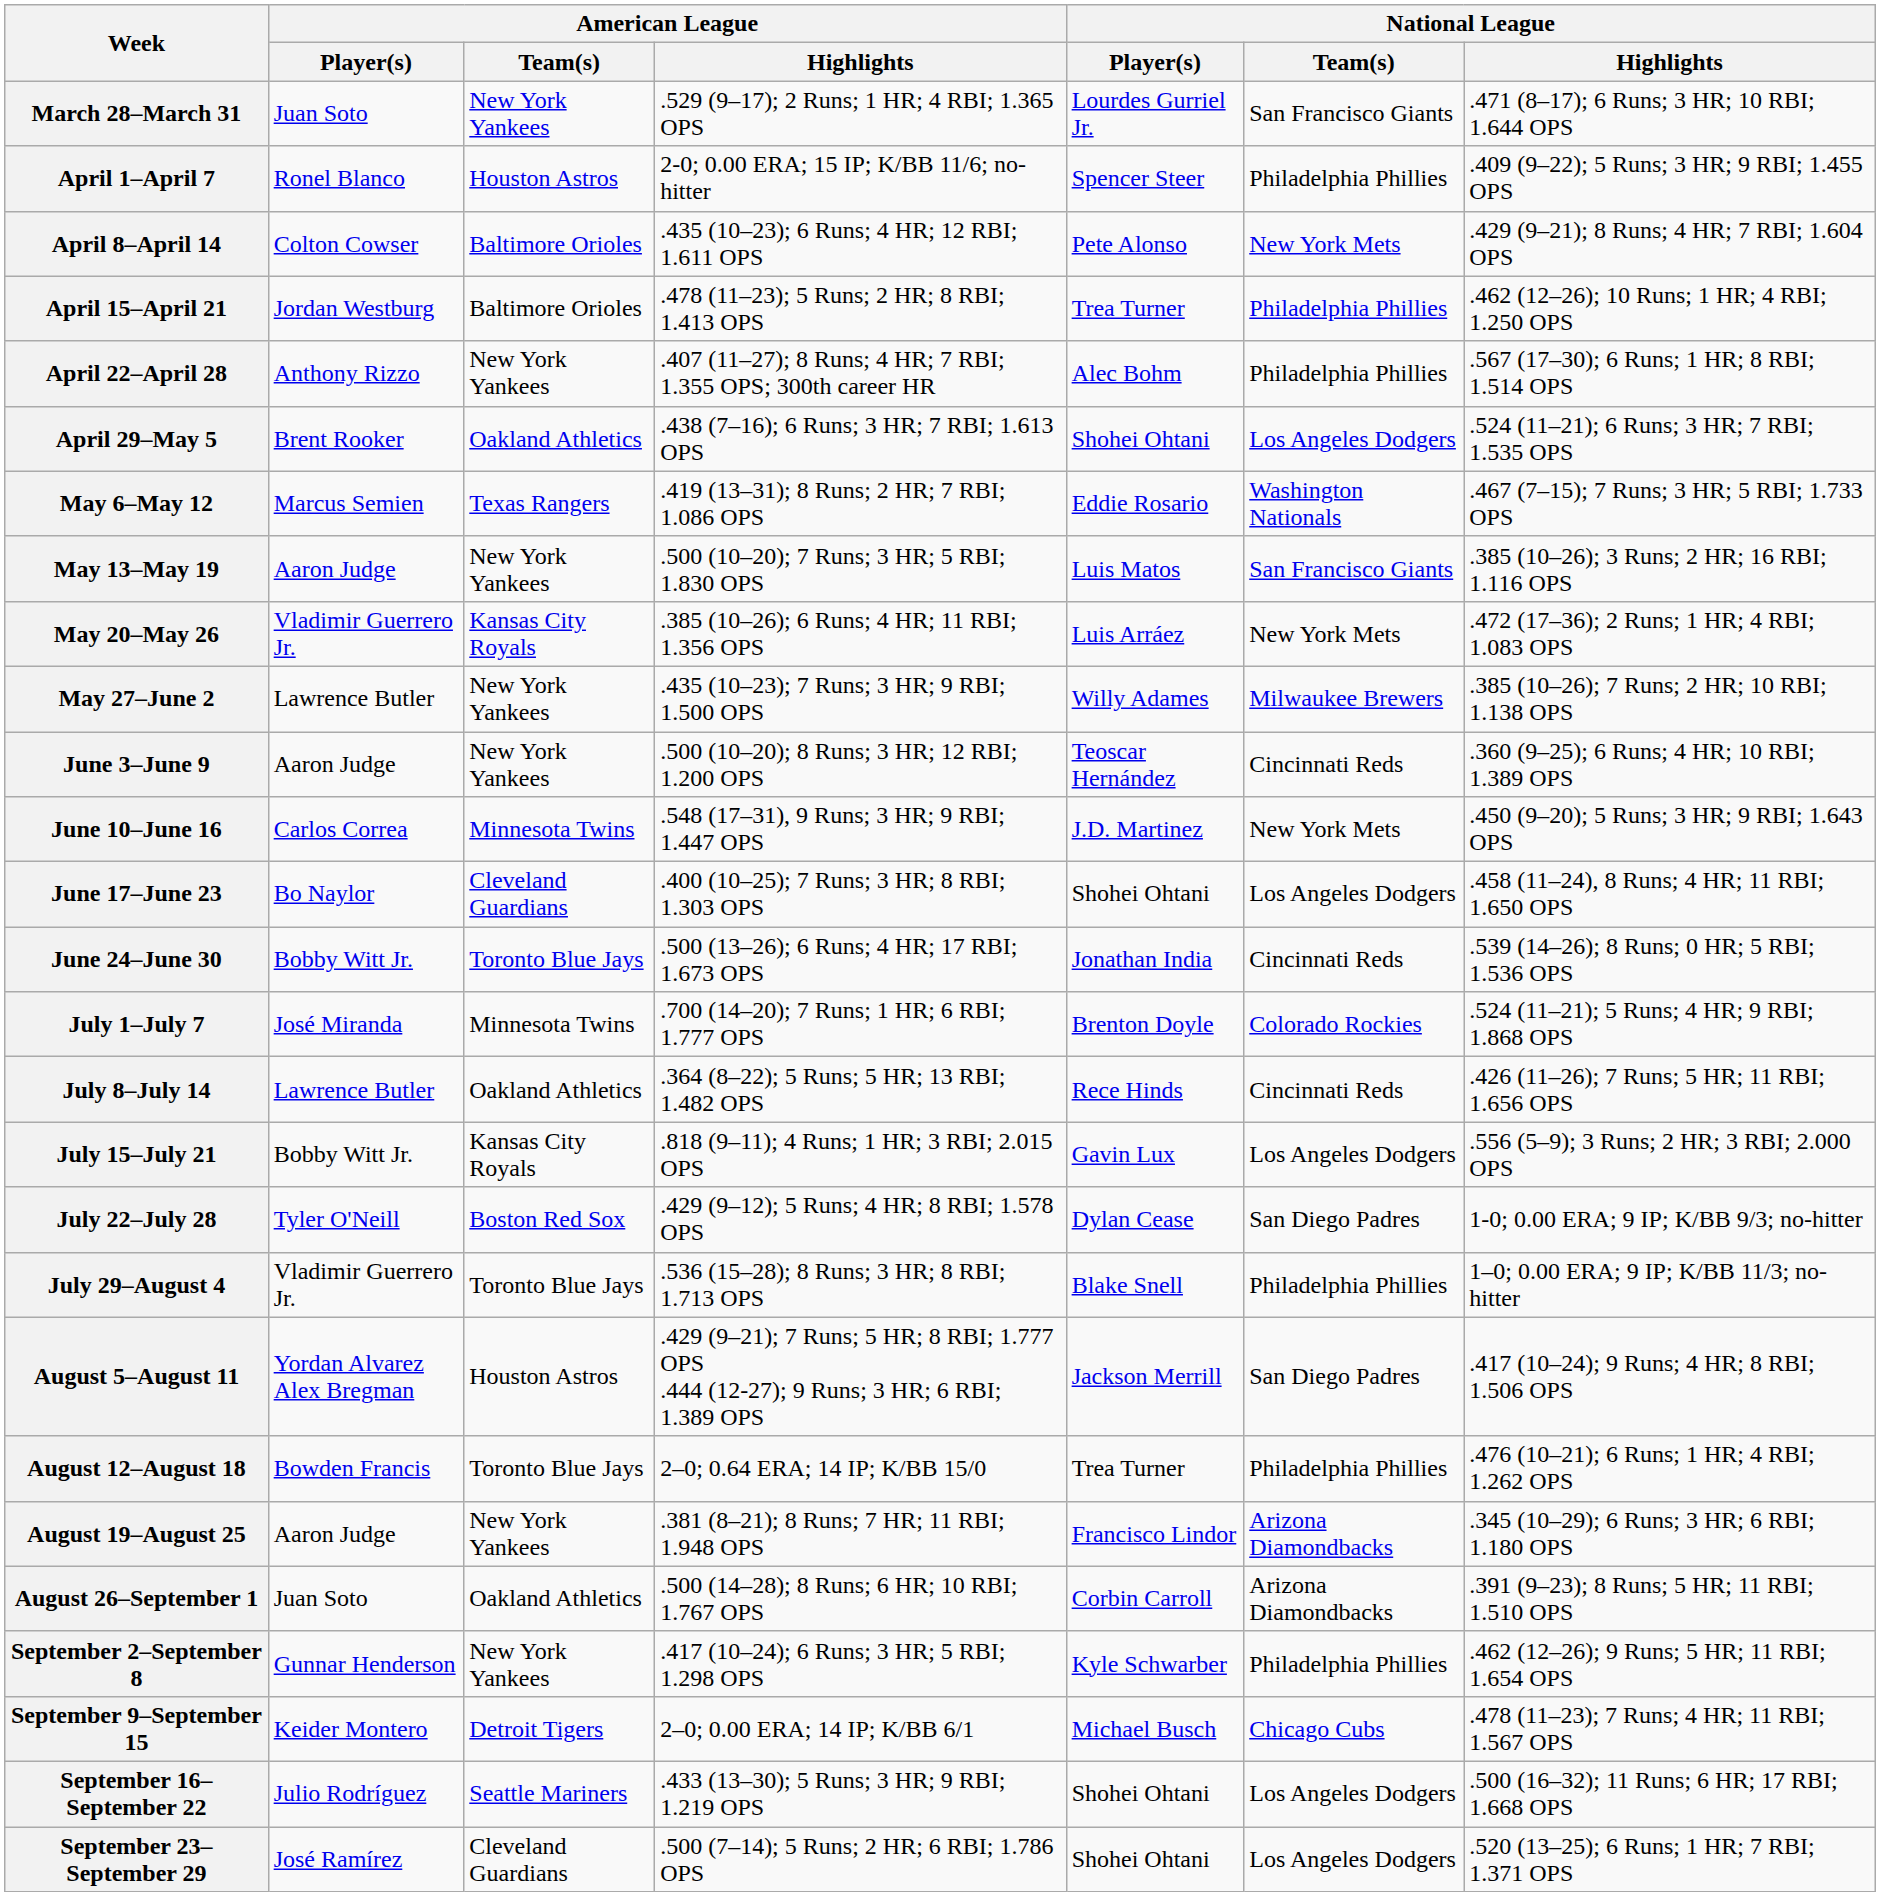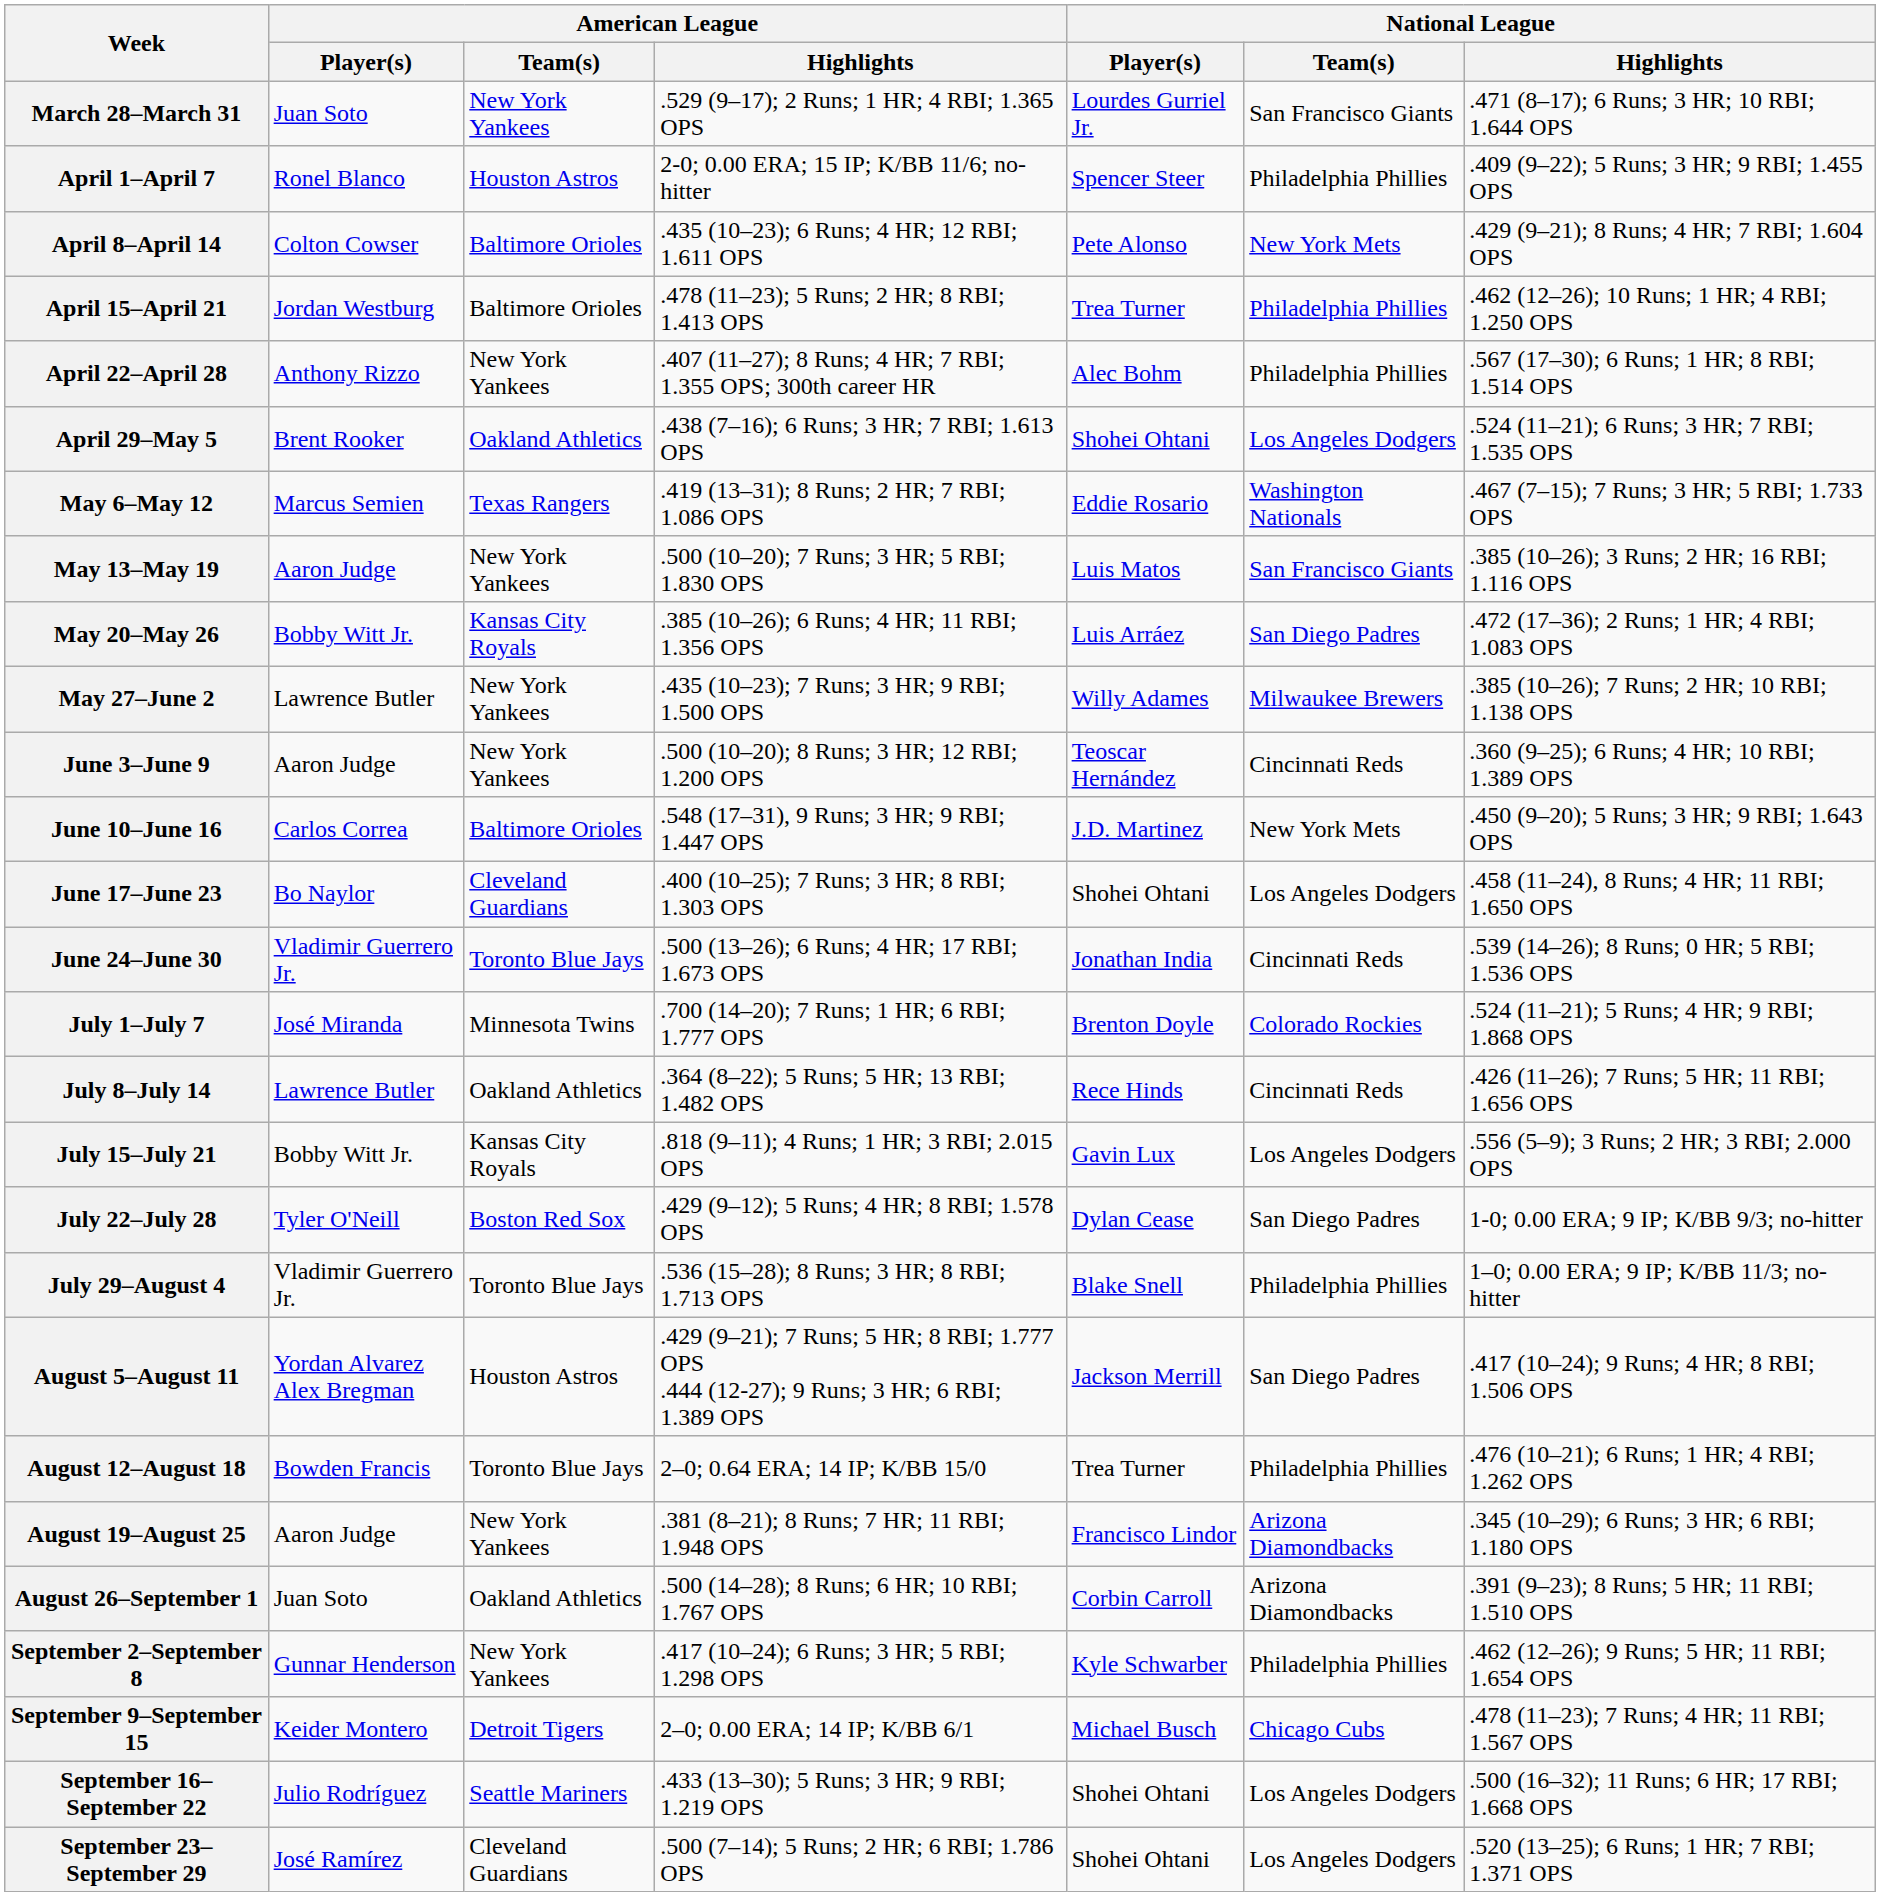May 20–May 26 | American League / Player(s): Vladimir Guerrero Jr. -> Bobby Witt Jr.
May 20–May 26 | National League / Team(s): New York Mets -> San Diego Padres
June 10–June 16 | American League / Team(s): Minnesota Twins -> Baltimore Orioles
June 24–June 30 | American League / Player(s): Bobby Witt Jr. -> Vladimir Guerrero Jr.
